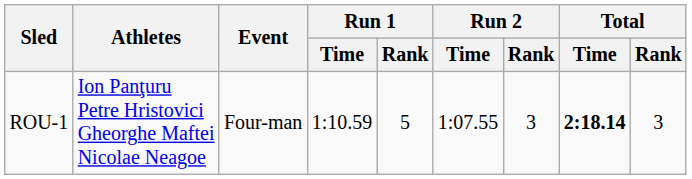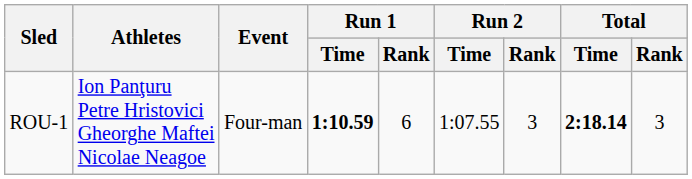ROU-1 | Run 1 / Time: normal -> bold
ROU-1 | Run 1 / Rank: 5 -> 6
